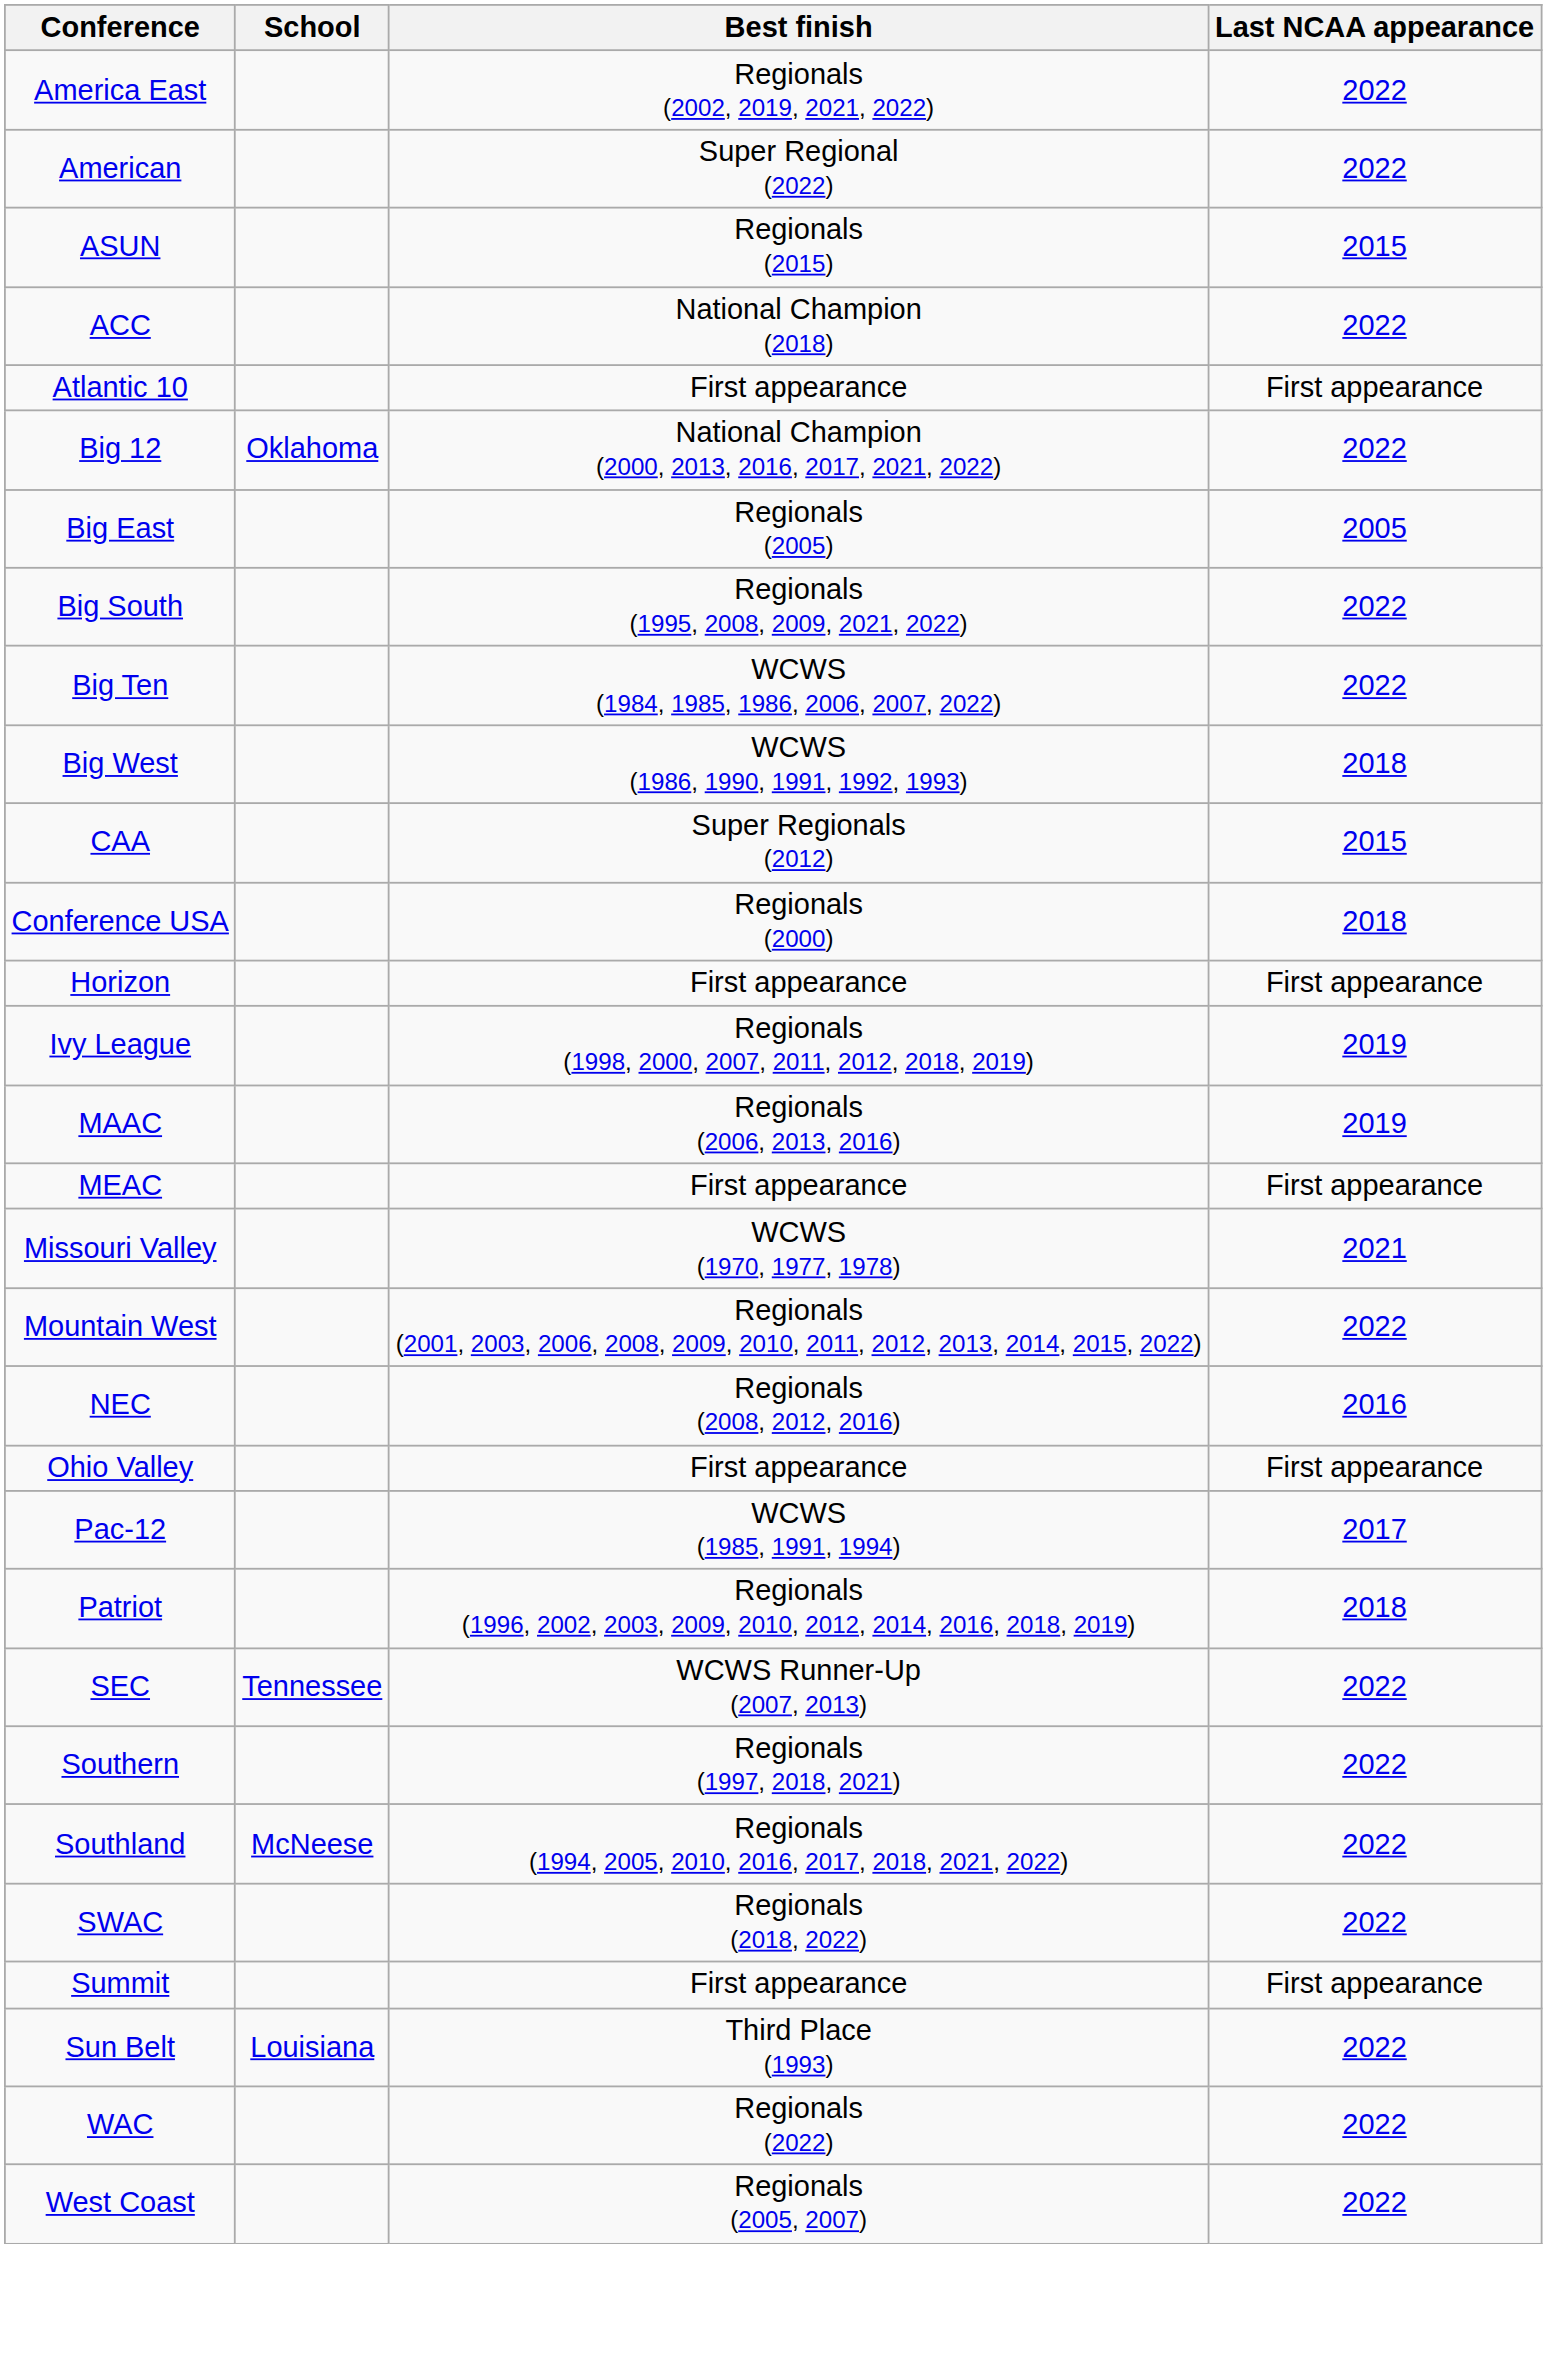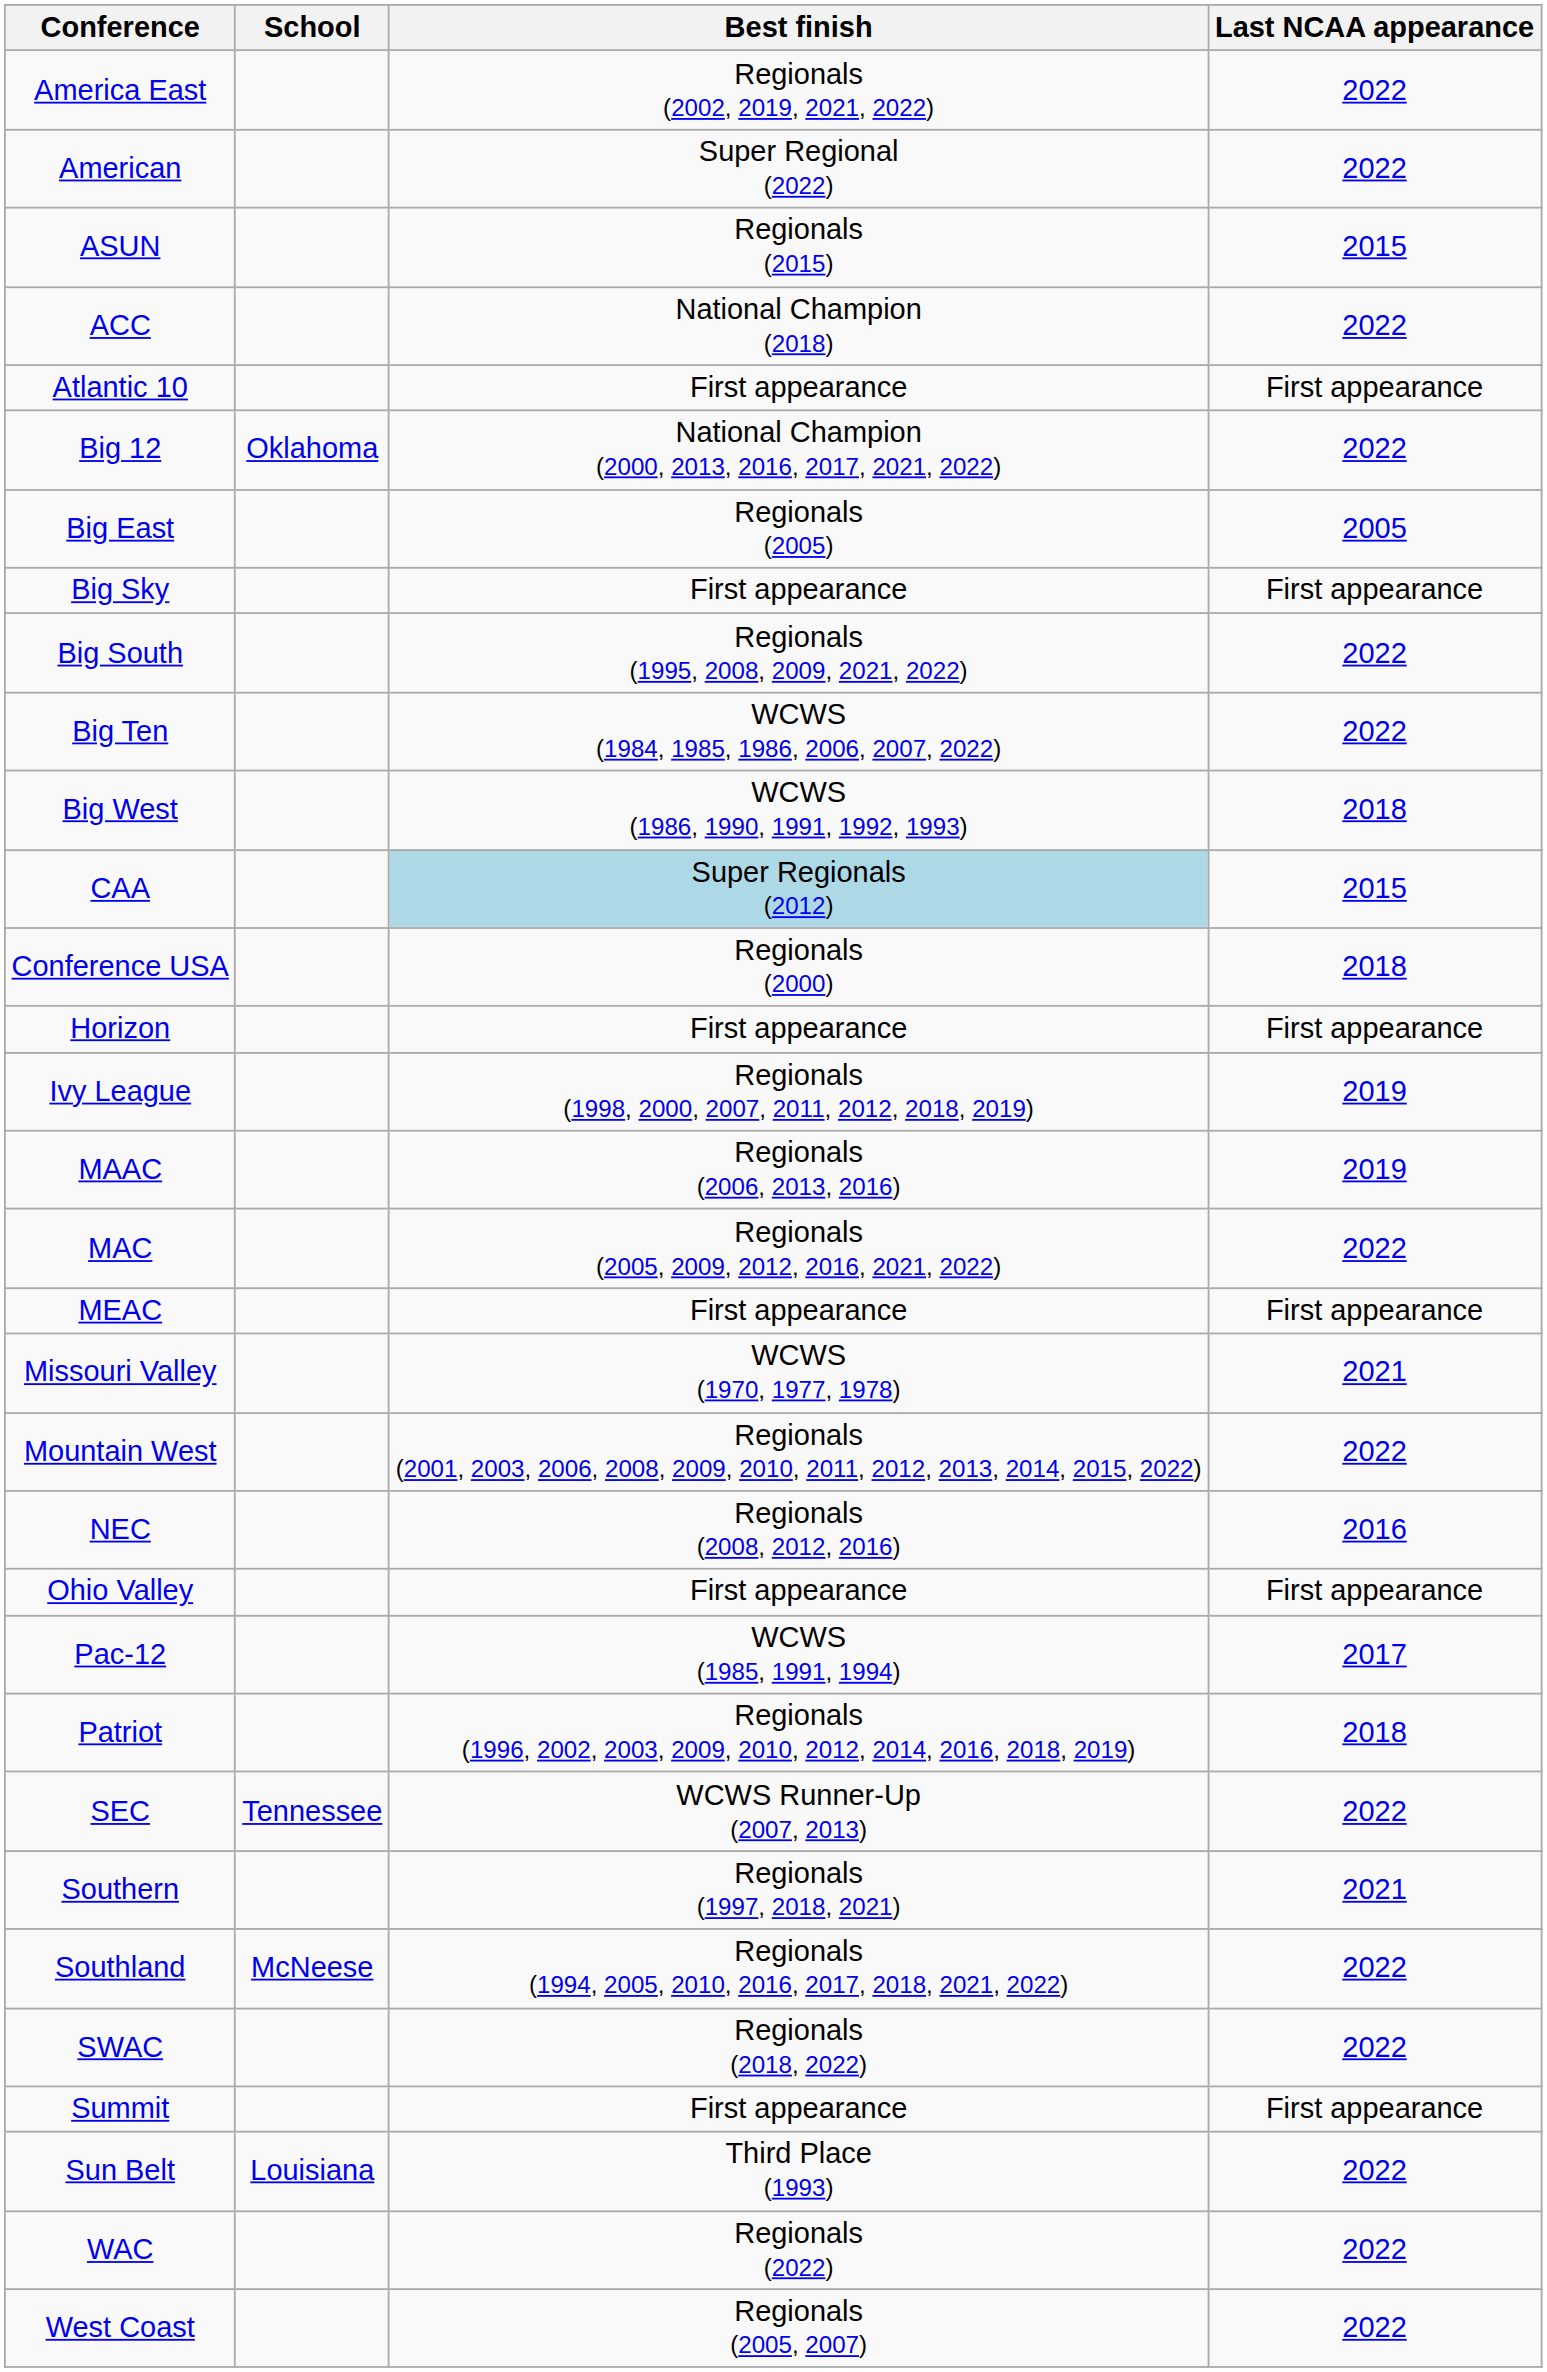+ row: Big Sky | First appearance | First appearance
CAA | Best finish: no background -> lightblue background
+ row: MAC | Regionals (2005, 2009, 2012, 2016, 2021, 2022) | 2022
Southern | Last NCAA appearance: 2022 -> 2021
